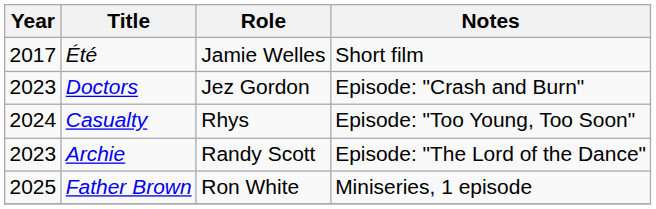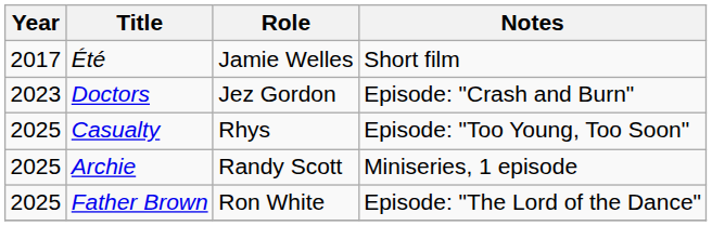Casualty | Year: 2024 -> 2025
Archie | Year: 2023 -> 2025
Archie | Notes: Episode: "The Lord of the Dance" -> Miniseries, 1 episode
Father Brown | Notes: Miniseries, 1 episode -> Episode: "The Lord of the Dance"
